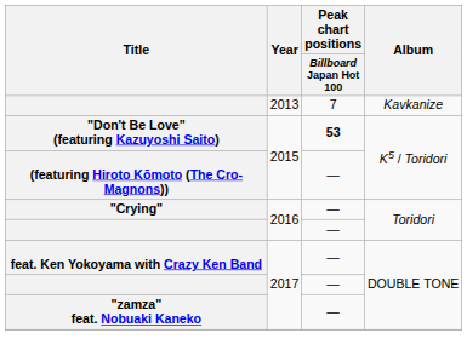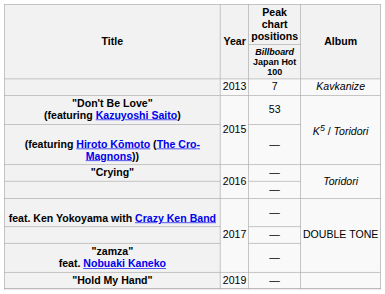"Don't Be Love" (featuring Kazuyoshi Saito) | Peak chart positions / Billboard Japan Hot 100: bold -> normal
+ row: "Hold My Hand" | 2019 | —
